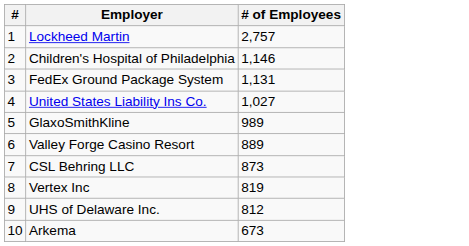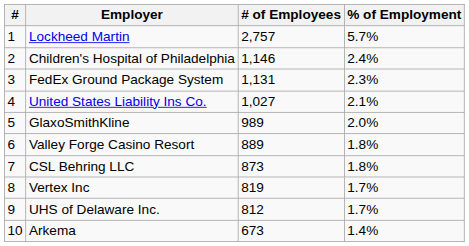+ column: % of Employment | 5.7% | 2.4% | 2.3% | 2.1% | 2.0% | 1.8% | 1.8% | 1.7% | 1.7% | 1.4%
